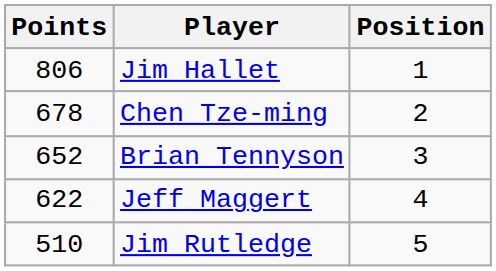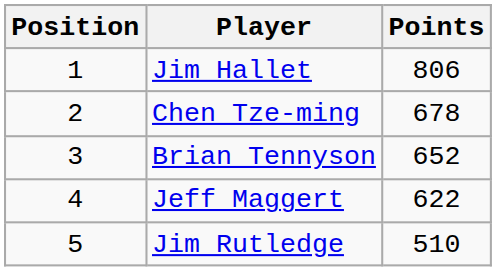columns swapped: Position <-> Points
